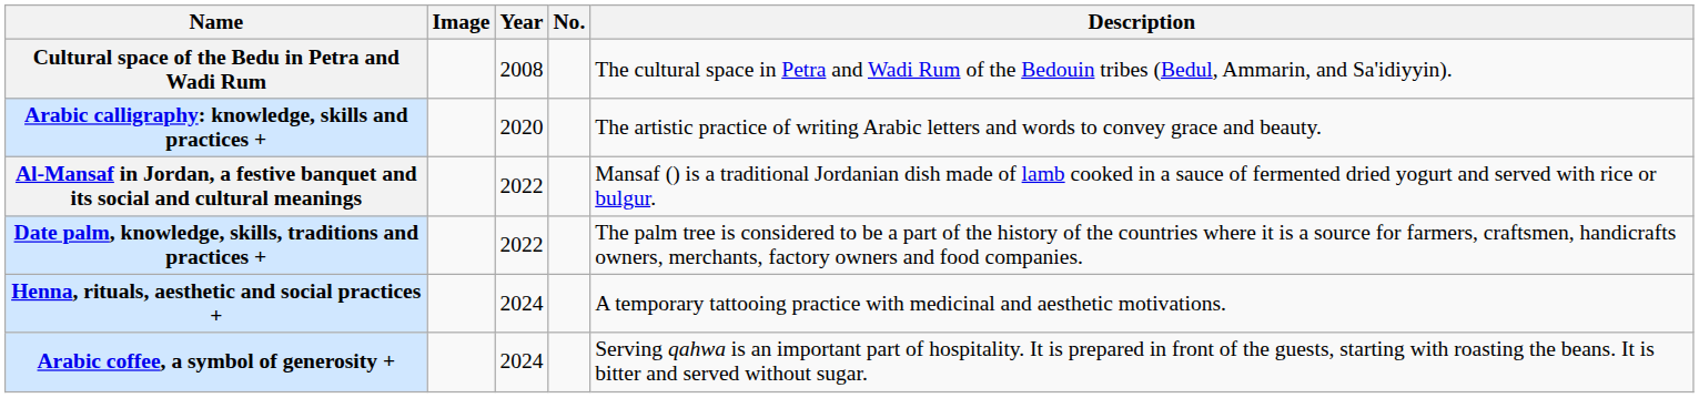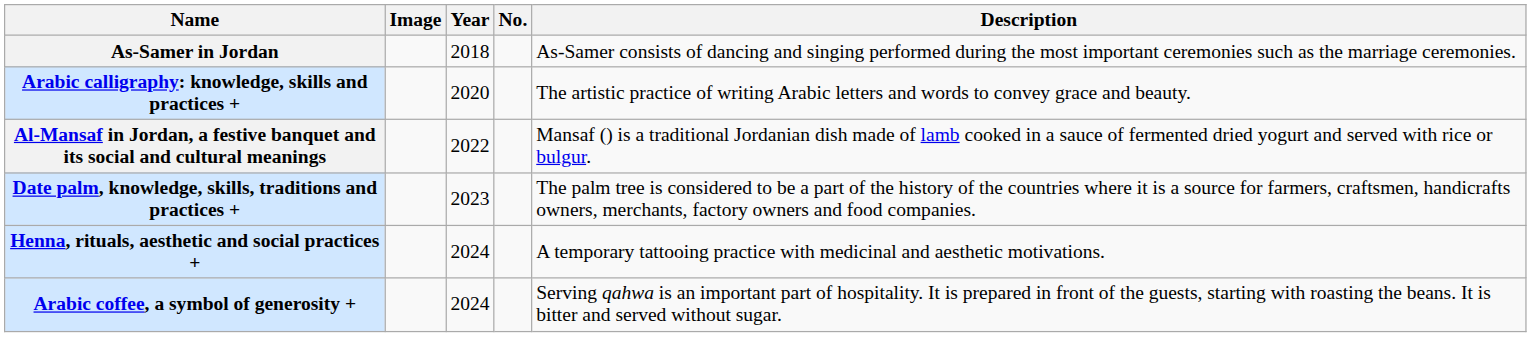- row: Cultural space of the Bedu in Petra and Wadi Rum | 2008 | The cultural space in Petra and Wadi Rum of the Bedouin tribes (Bedul, Ammarin, and Sa'idiyyin).
+ row: As-Samer in Jordan | 2018 | As-Samer consists of dancing and singing performed during the most important ceremonies such as the marriage ceremonies.
Date palm, knowledge, skills, traditions and practices + | Year: 2022 -> 2023
